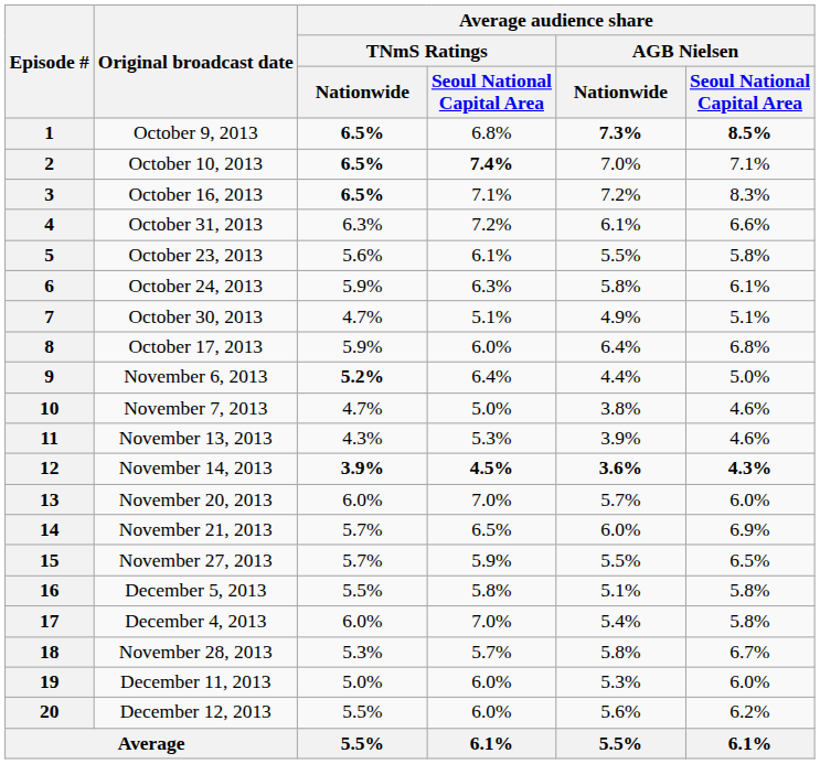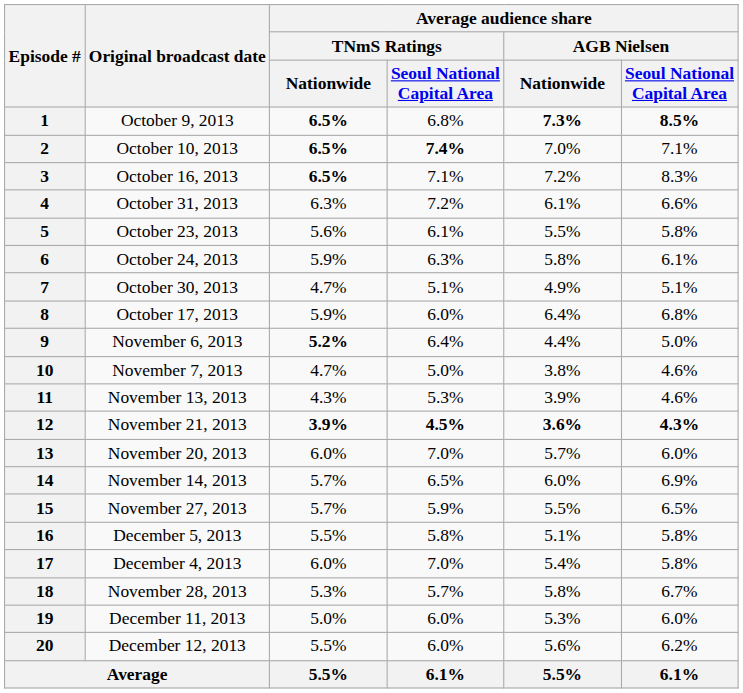12 | Original broadcast date: November 14, 2013 -> November 21, 2013
14 | Original broadcast date: November 21, 2013 -> November 14, 2013
